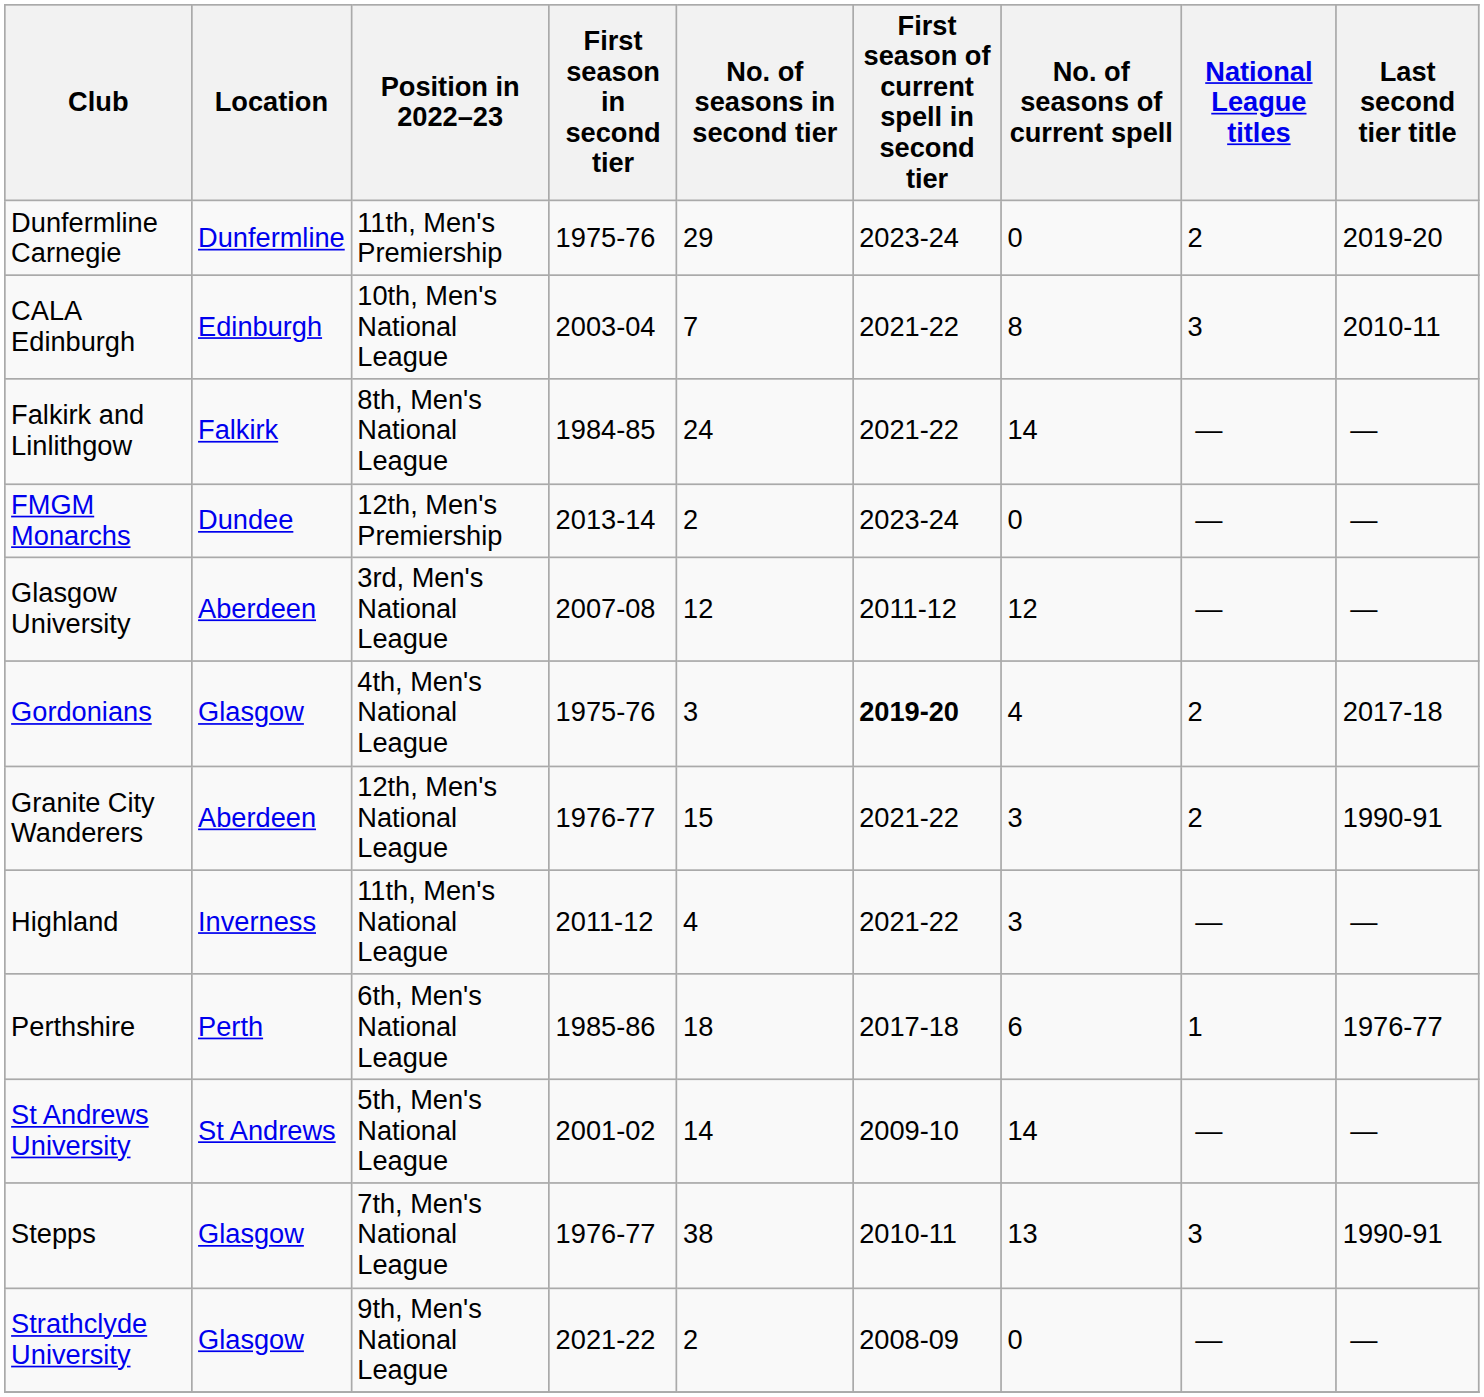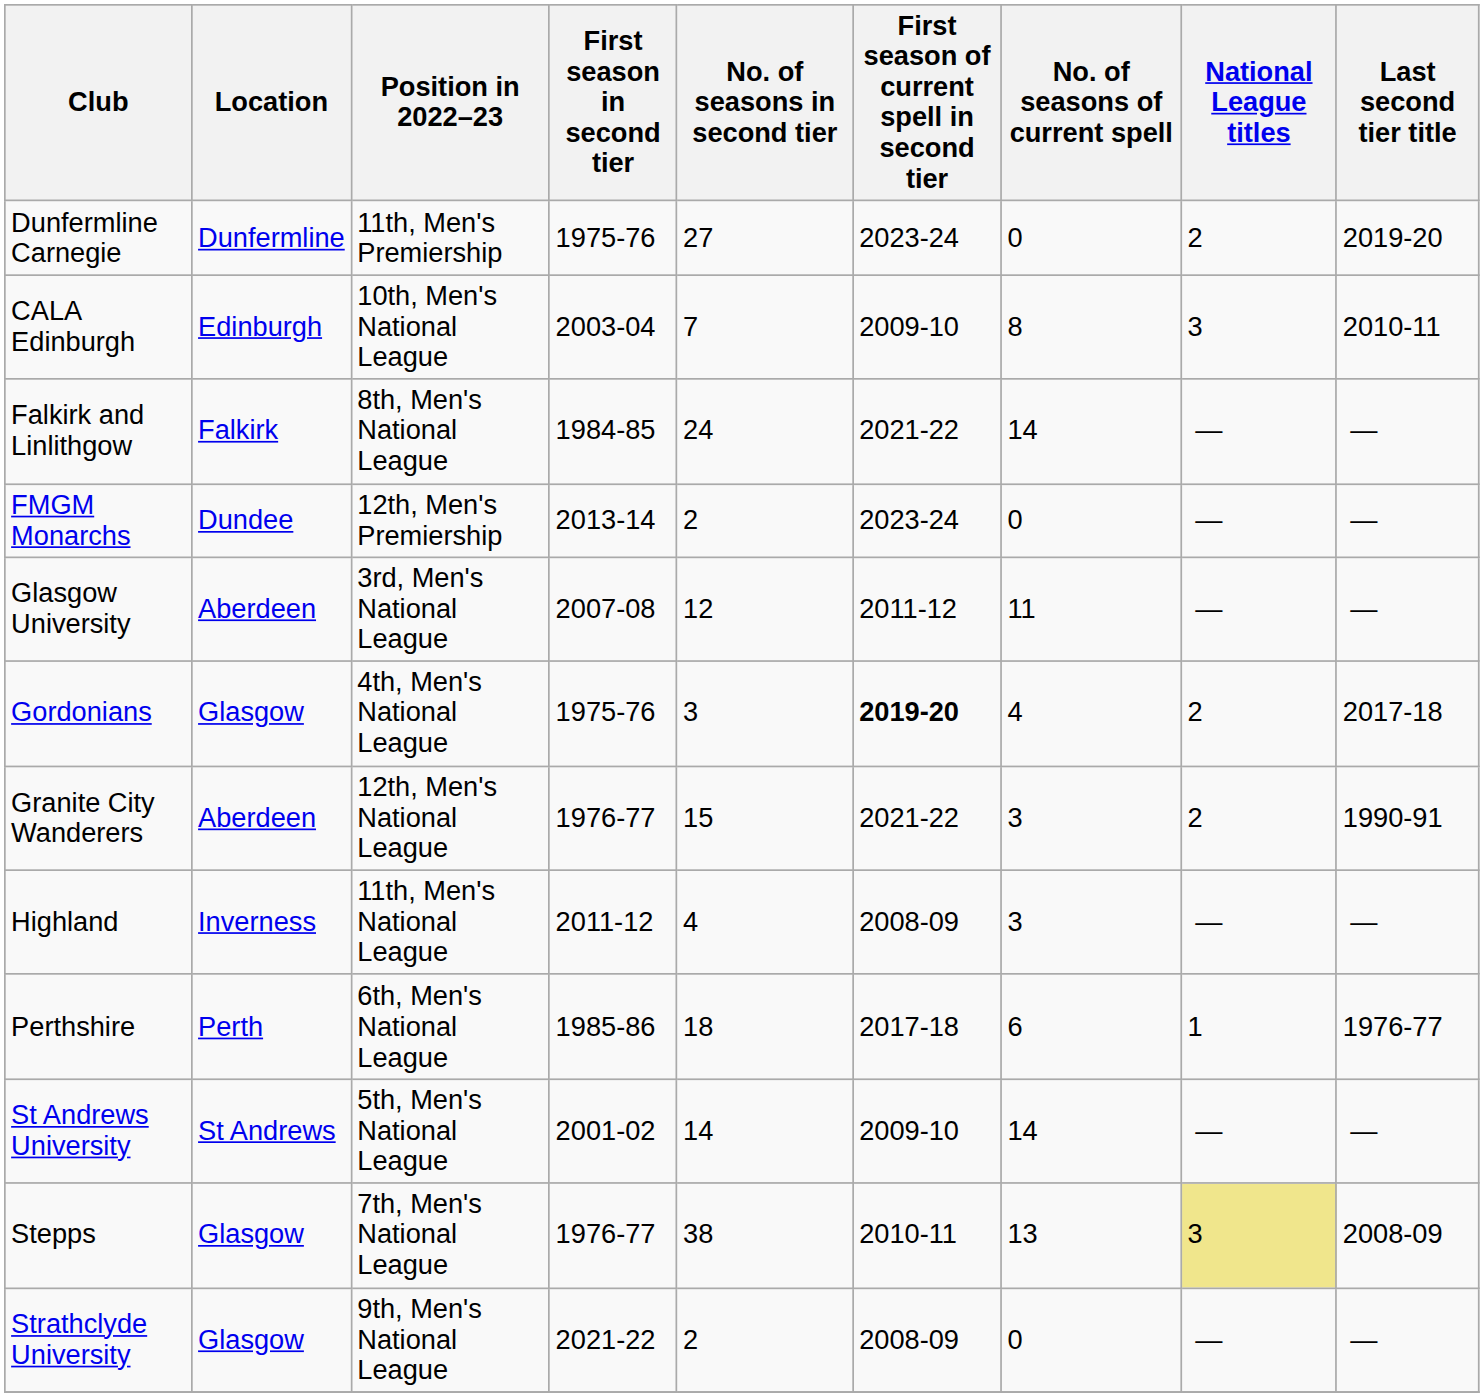Dunfermline Carnegie | No. of seasons in second tier: 29 -> 27
CALA Edinburgh | First season of current spell in second tier: 2021-22 -> 2009-10
Glasgow University | No. of seasons of current spell: 12 -> 11
Highland | First season of current spell in second tier: 2021-22 -> 2008-09
Stepps | National League titles: no background -> khaki background
Stepps | Last second tier title: 1990-91 -> 2008-09
